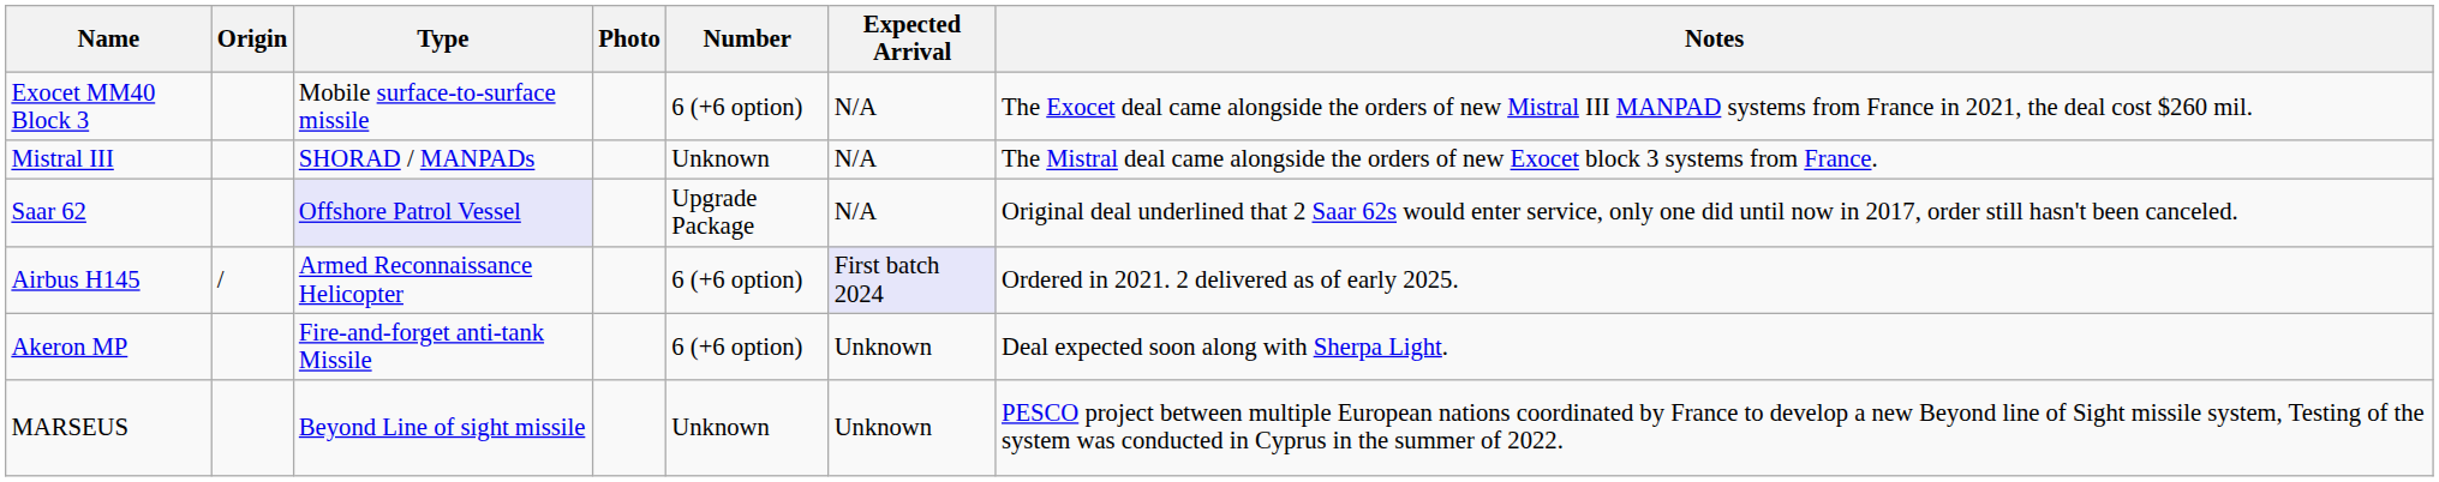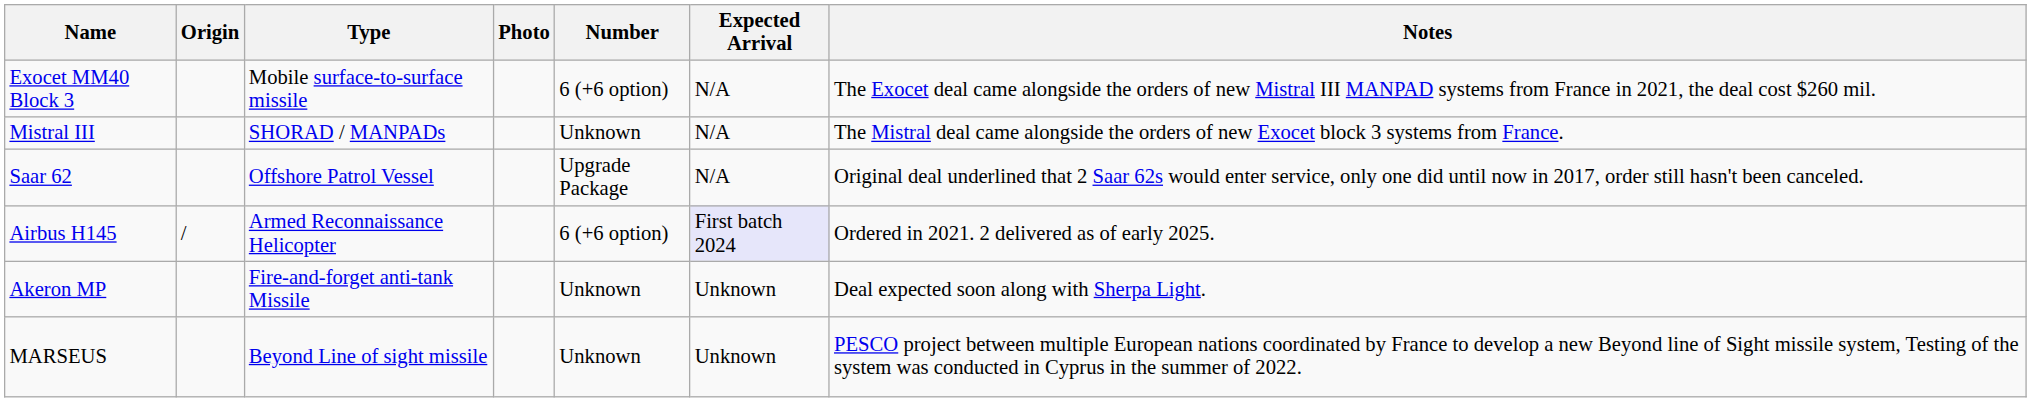Saar 62 | Type: lavender background -> no background
Akeron MP | Number: 6 (+6 option) -> Unknown
